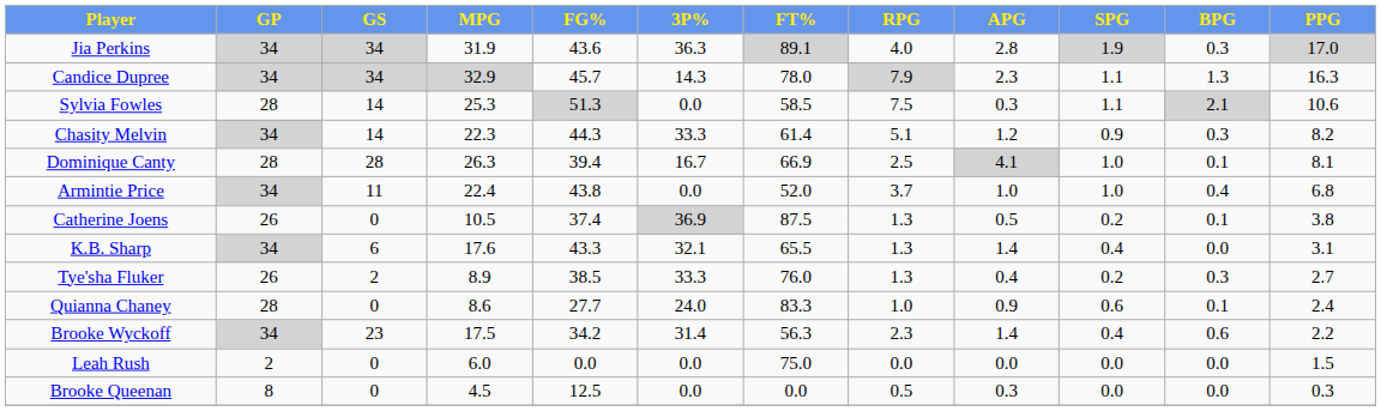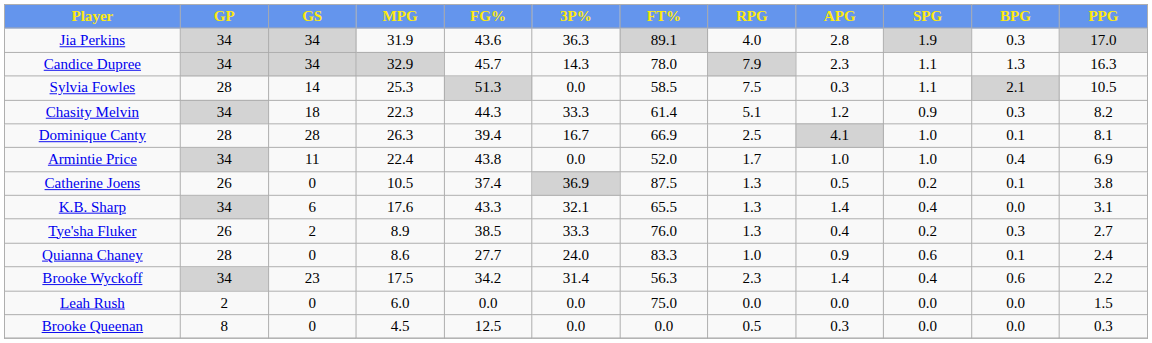Sylvia Fowles | PPG: 10.6 -> 10.5
Chasity Melvin | GS: 14 -> 18
Armintie Price | RPG: 3.7 -> 1.7
Armintie Price | PPG: 6.8 -> 6.9
